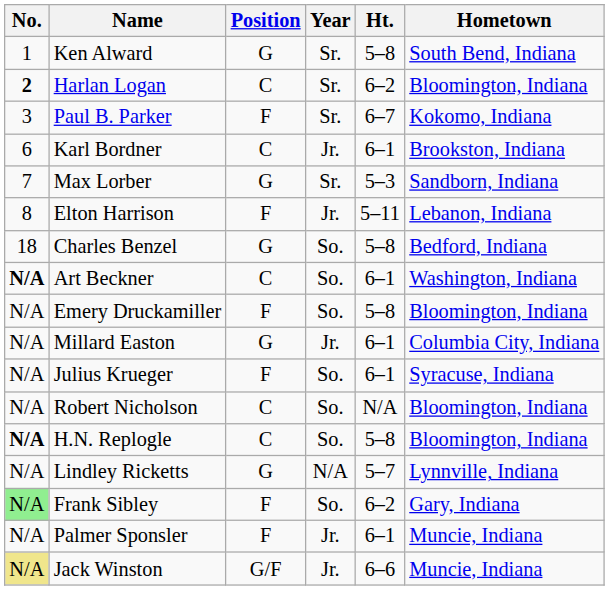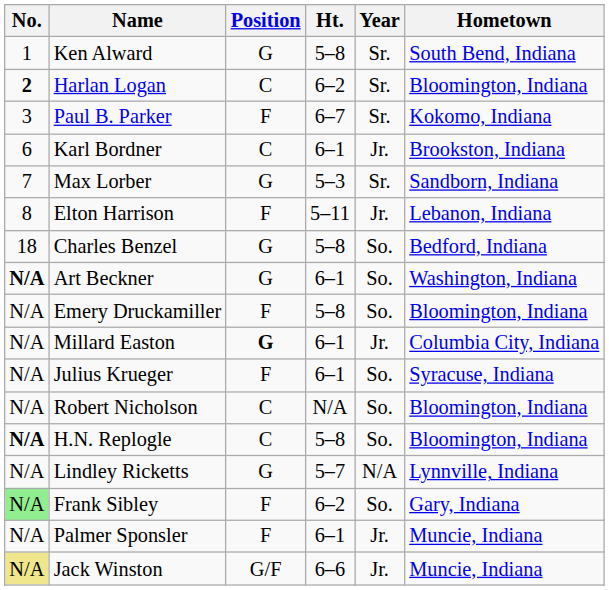columns swapped: Ht. <-> Year
Art Beckner | Position: C -> G
Millard Easton | Position: normal -> bold
